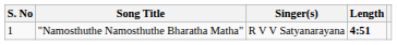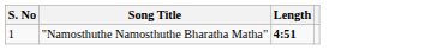- column: Singer(s) | R V V Satyanarayana
